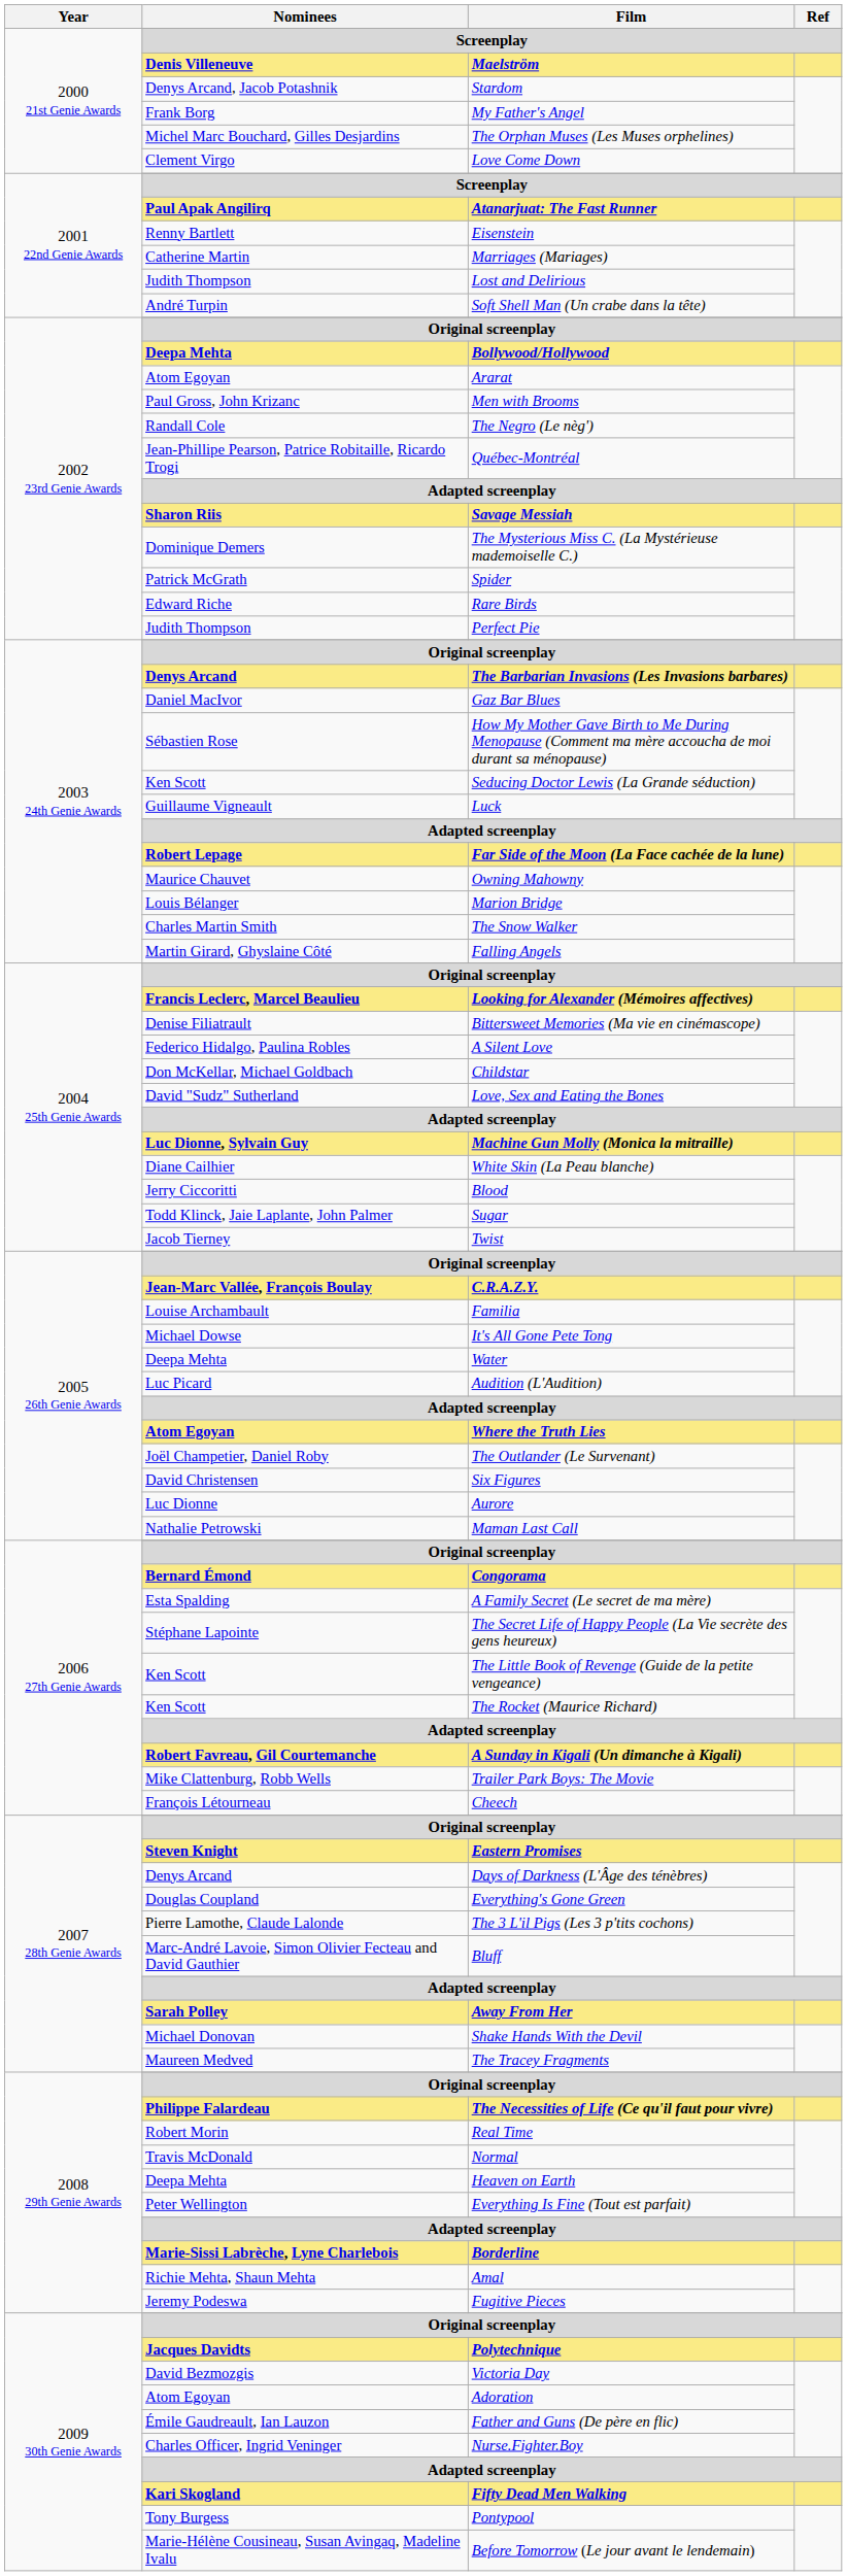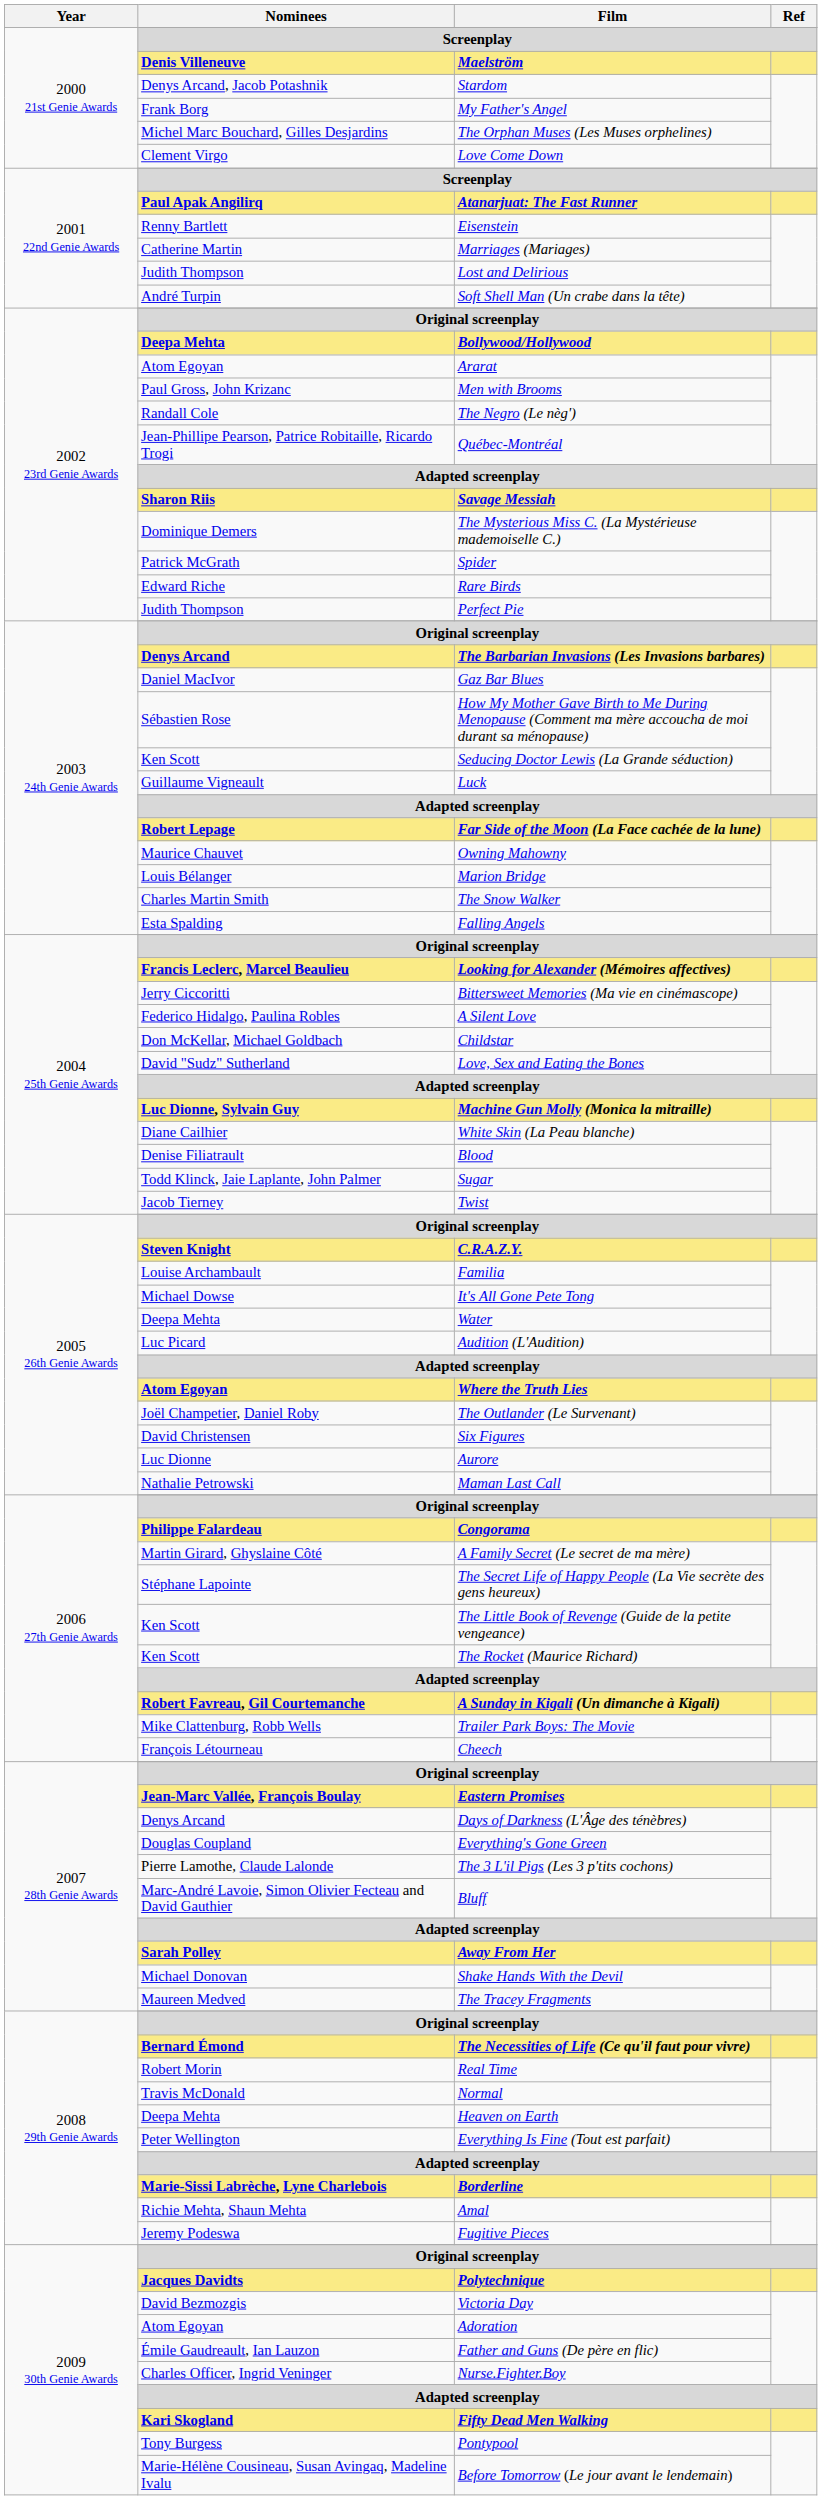Falling Angels | Nominees: Martin Girard, Ghyslaine Côté -> Esta Spalding
Bittersweet Memories (Ma vie en cinémascope) | Nominees: Denise Filiatrault -> Jerry Ciccoritti
Blood | Nominees: Jerry Ciccoritti -> Denise Filiatrault
C.R.A.Z.Y. | Nominees: Jean-Marc Vallée, François Boulay -> Steven Knight
Congorama | Nominees: Bernard Émond -> Philippe Falardeau
A Family Secret (Le secret de ma mère) | Nominees: Esta Spalding -> Martin Girard, Ghyslaine Côté
Eastern Promises | Nominees: Steven Knight -> Jean-Marc Vallée, François Boulay
The Necessities of Life (Ce qu'il faut pour vivre) | Nominees: Philippe Falardeau -> Bernard Émond
